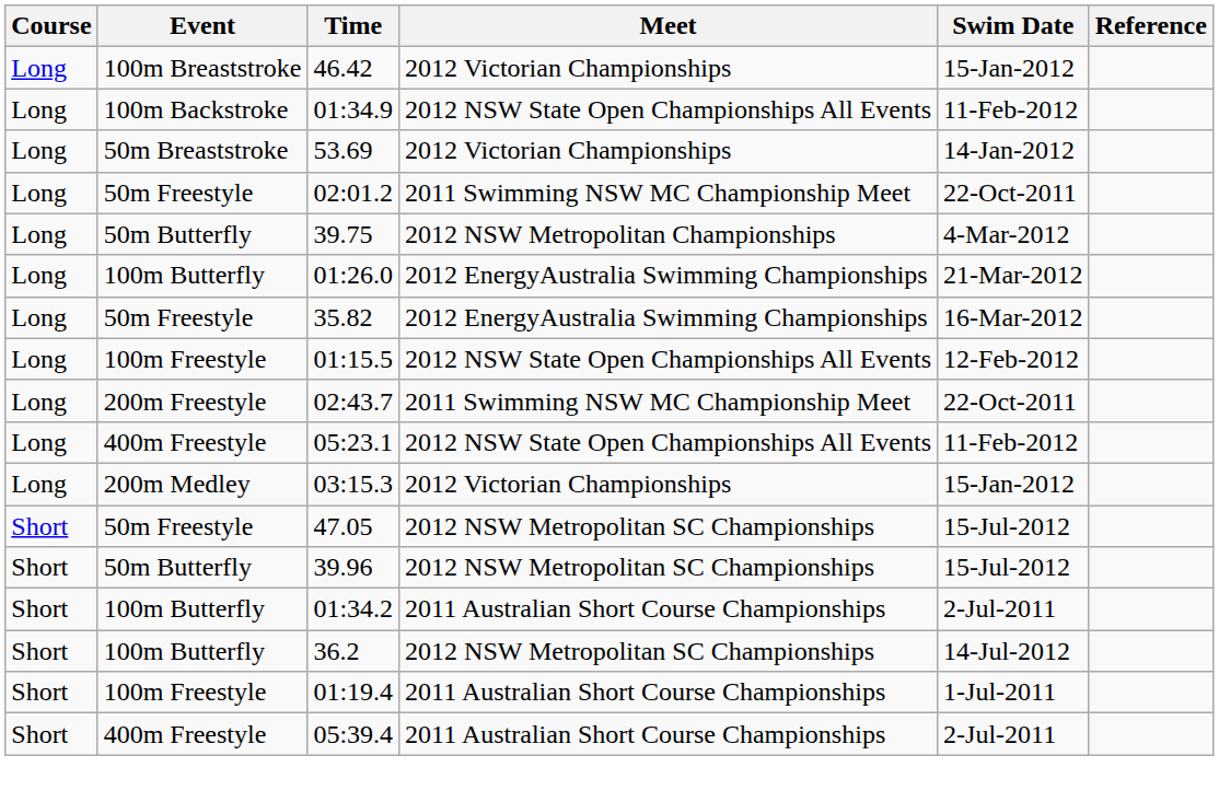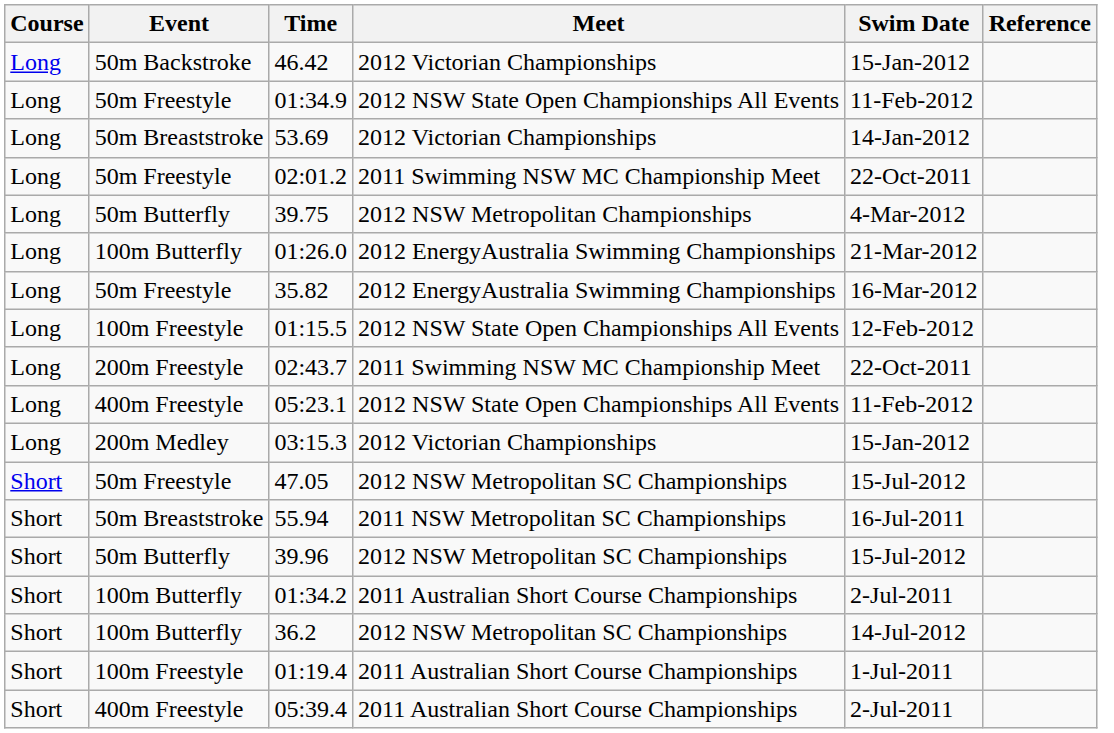46.42 | Event: 100m Breaststroke -> 50m Backstroke
01:34.9 | Event: 100m Backstroke -> 50m Freestyle
+ row: Short | 50m Breaststroke | 55.94 | 2011 NSW Metropolitan SC Championships | 16-Jul-2011
